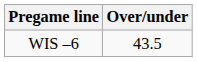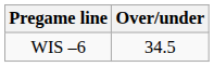WIS –6 | Over/under: 43.5 -> 34.5
